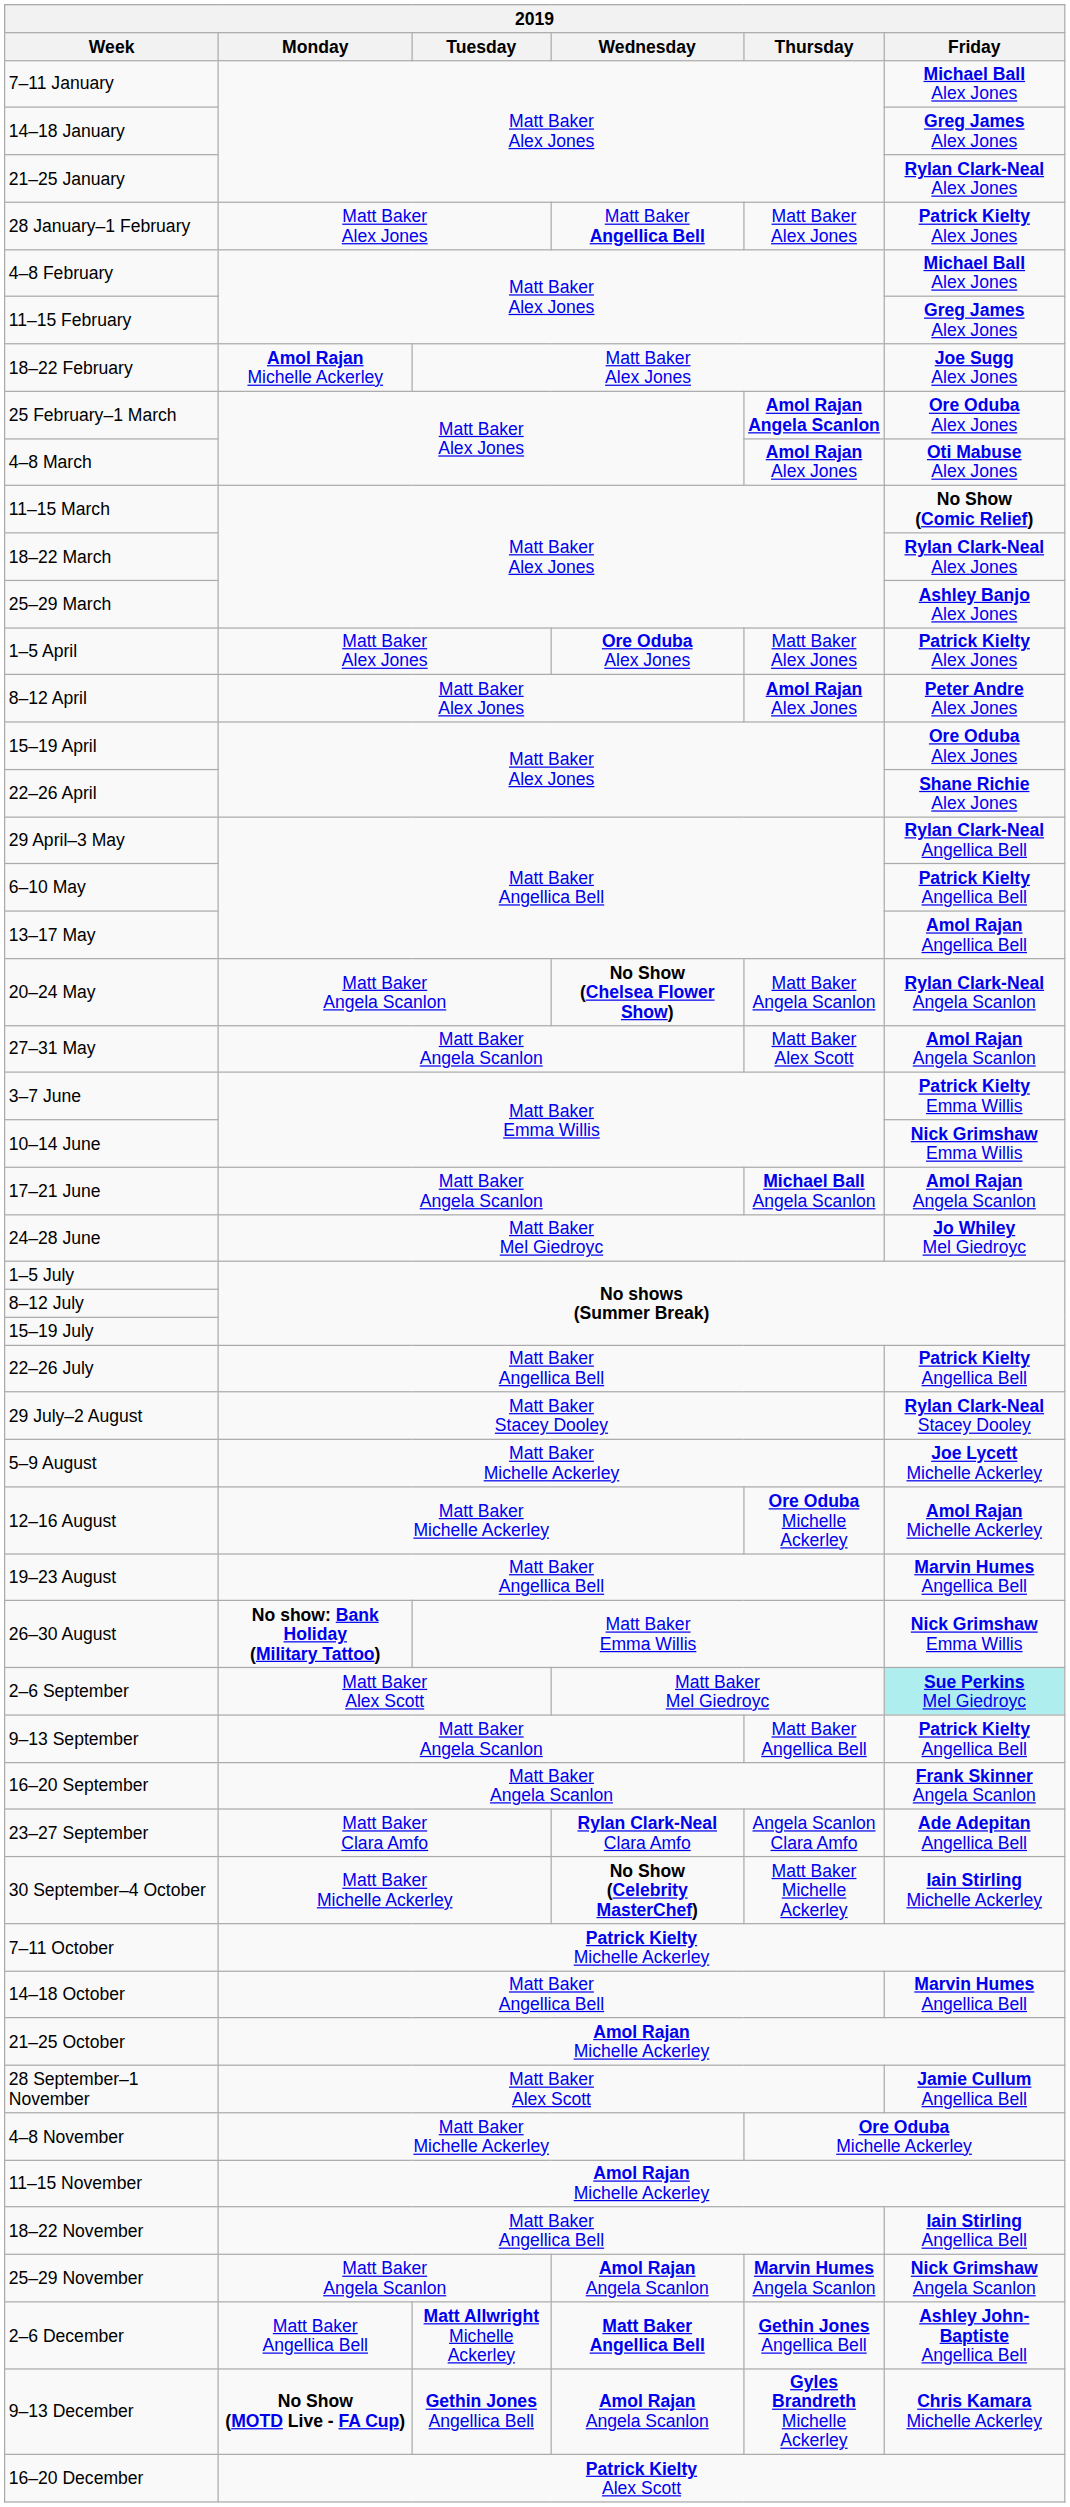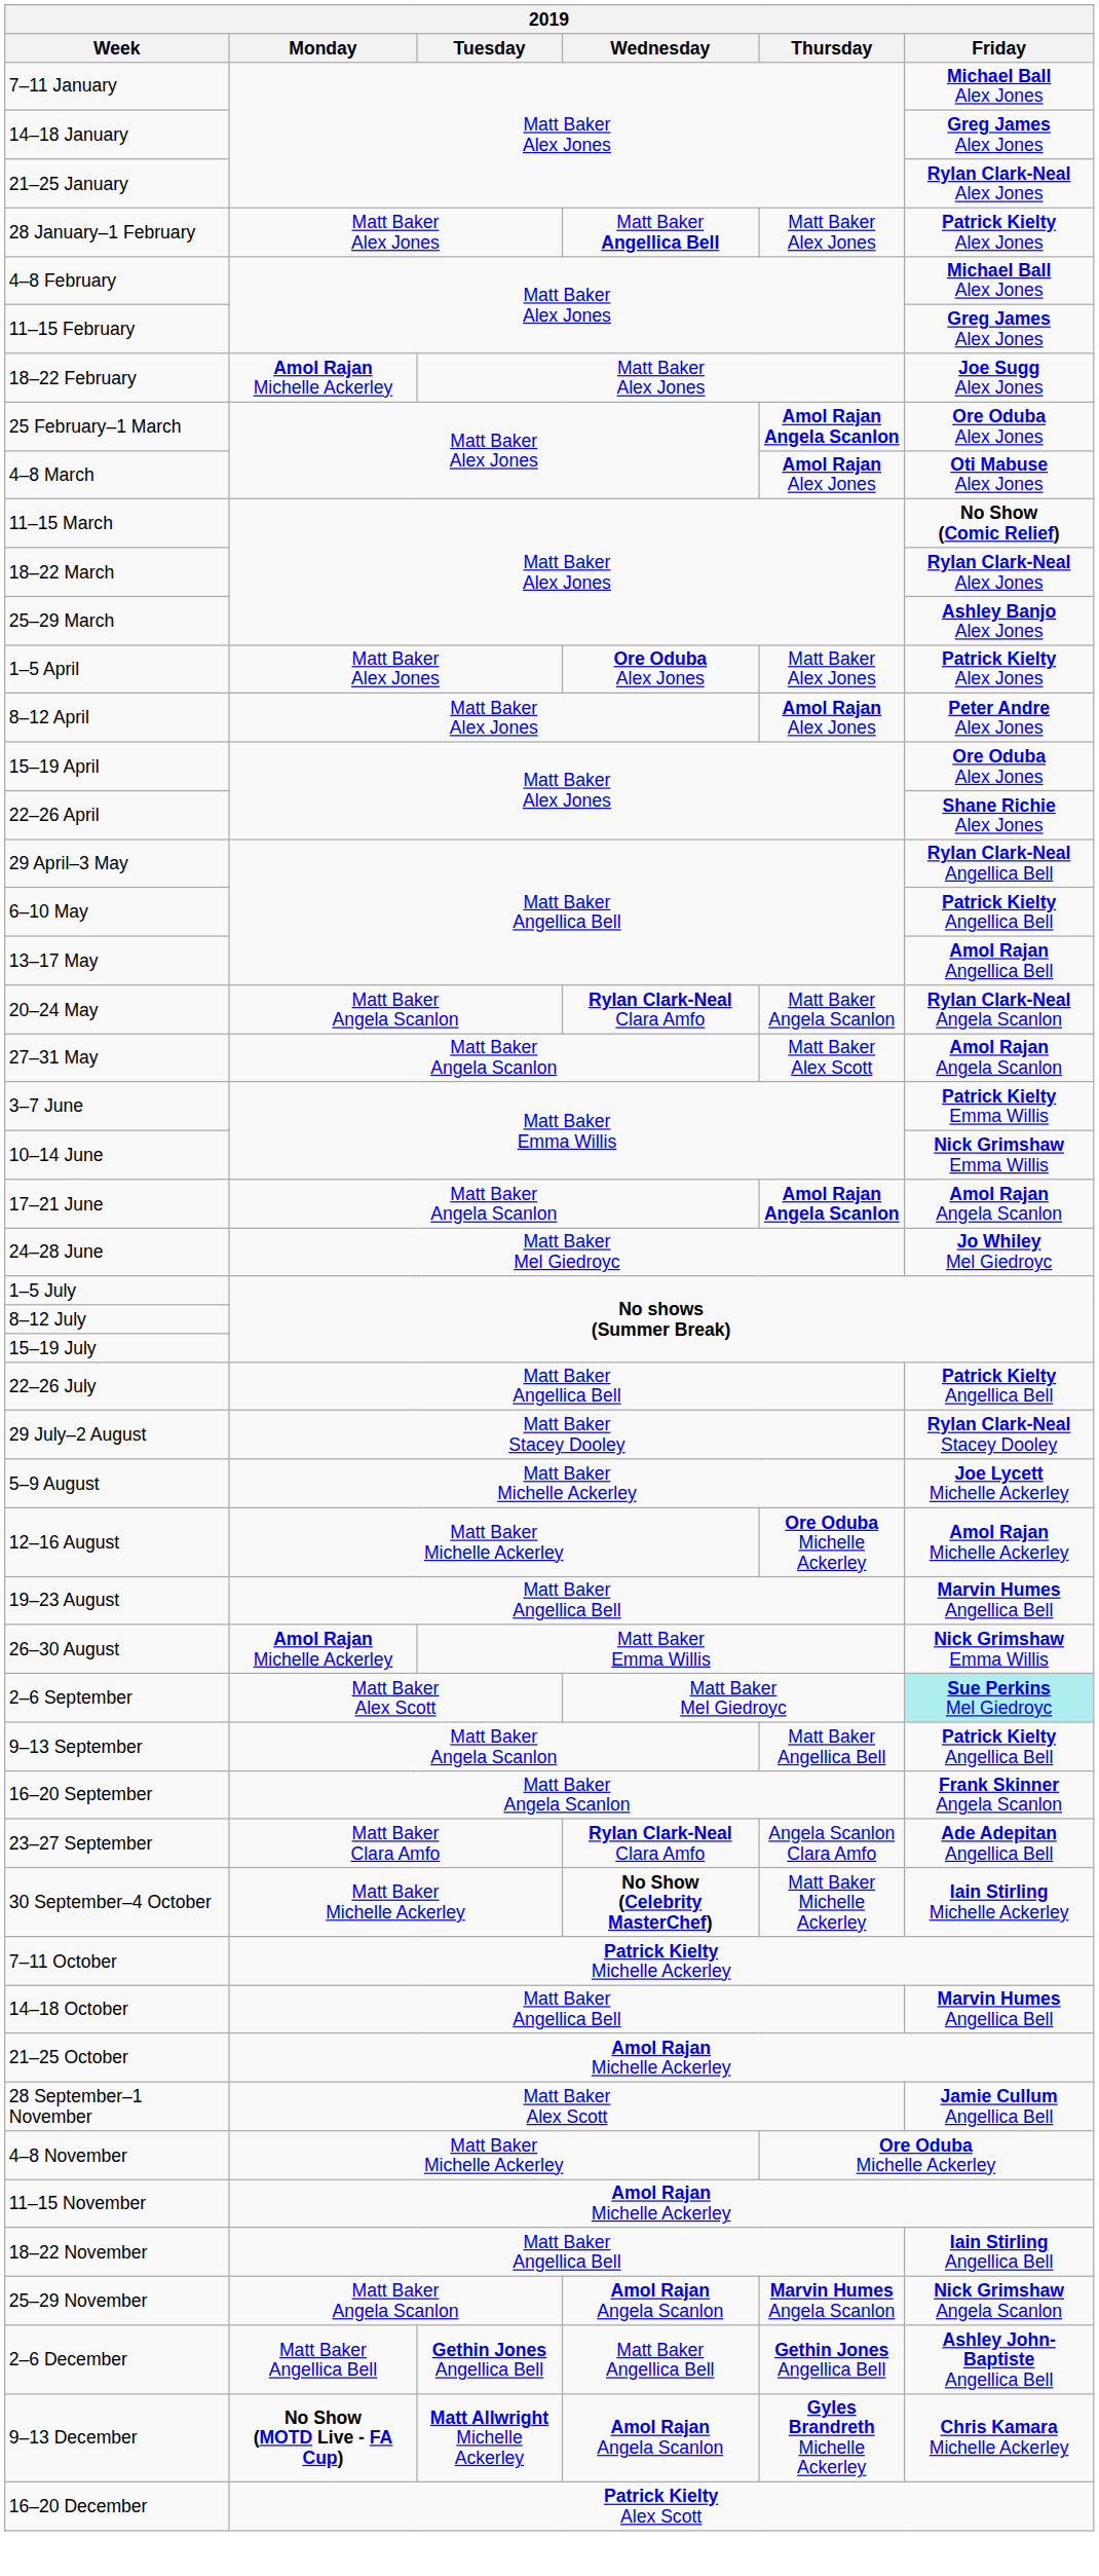20–24 May | Wednesday: No Show (Chelsea Flower Show) -> Rylan Clark-Neal Clara Amfo
17–21 June | Thursday: Michael Ball Angela Scanlon -> Amol Rajan Angela Scanlon
26–30 August | Monday: No show: Bank Holiday (Military Tattoo) -> Amol Rajan Michelle Ackerley
2–6 December | Tuesday: Matt Allwright Michelle Ackerley -> Gethin Jones Angellica Bell
2–6 December | Wednesday: bold -> normal
9–13 December | Tuesday: Gethin Jones Angellica Bell -> Matt Allwright Michelle Ackerley
